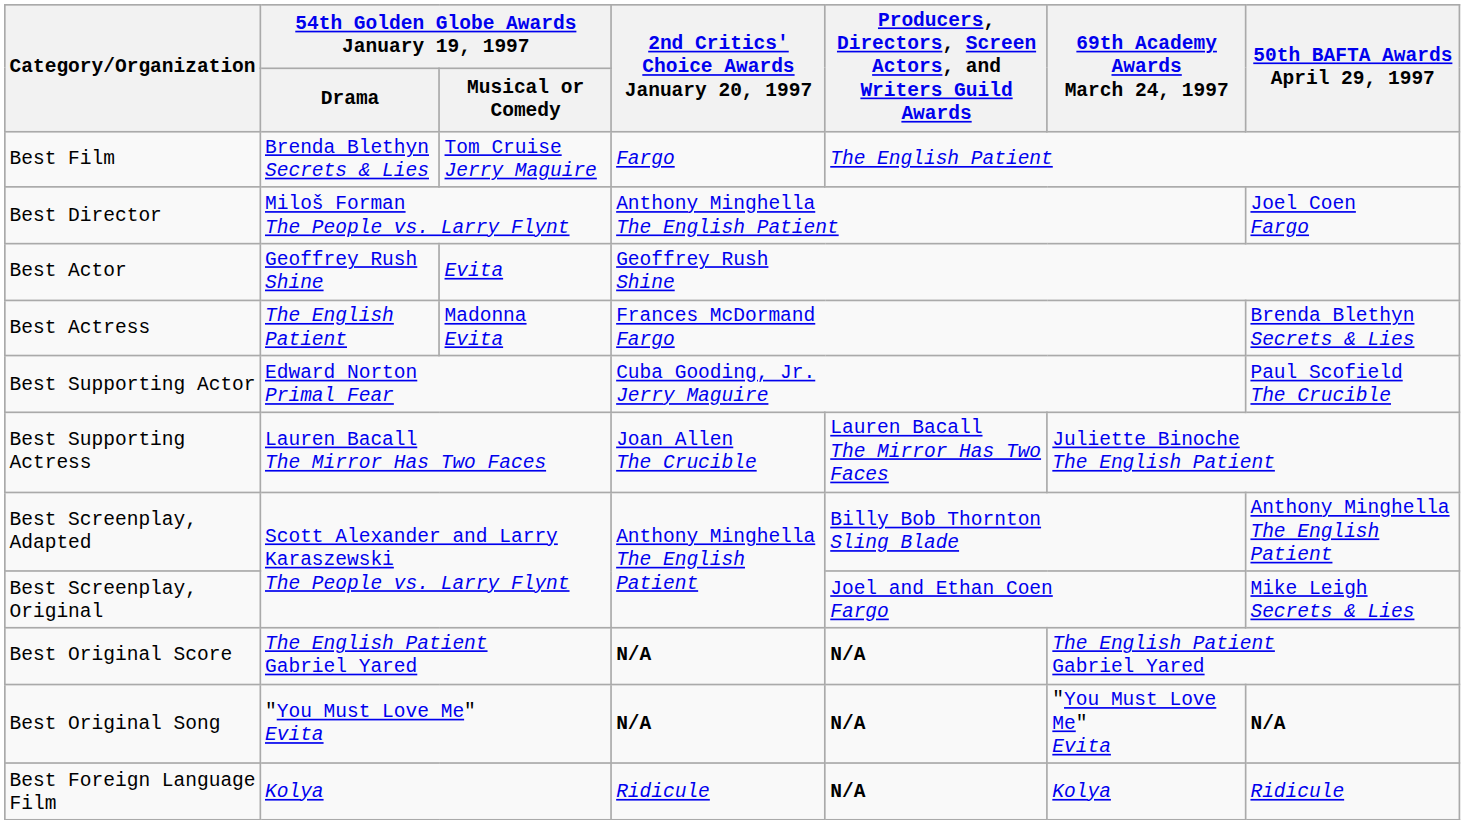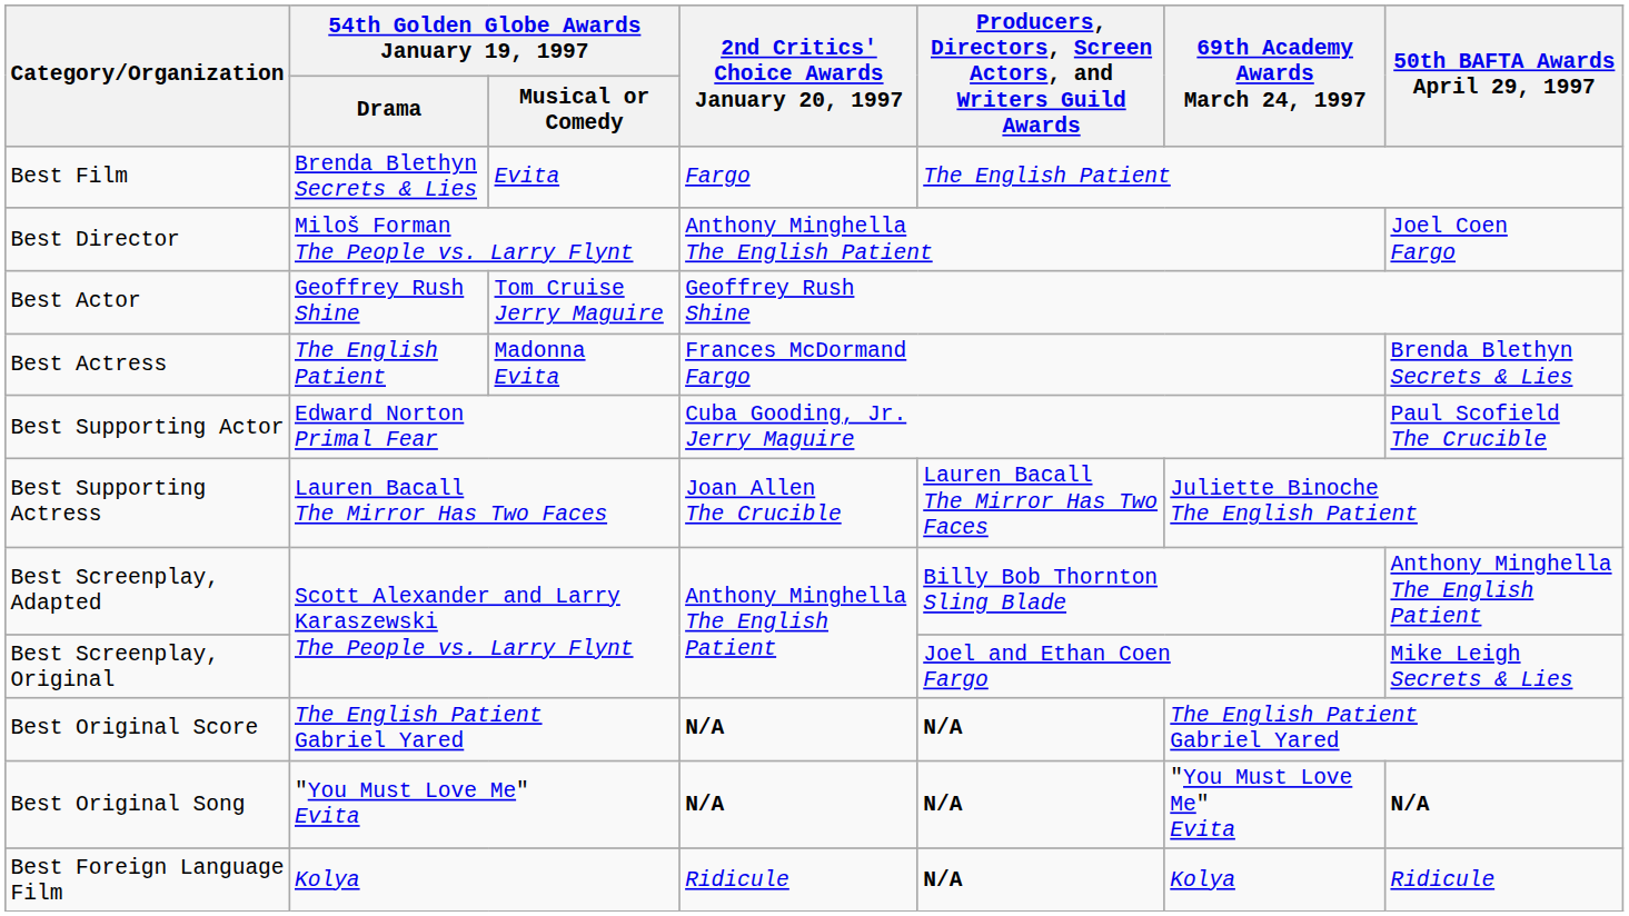Best Film | column 3: Tom Cruise Jerry Maguire -> Evita
Best Actor | column 3: Evita -> Tom Cruise Jerry Maguire
